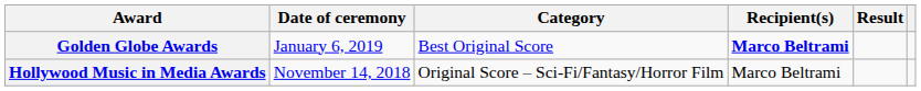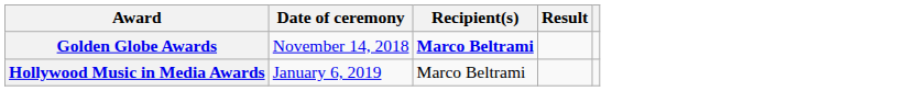- column: Category | Best Original Score | Original Score – Sci-Fi/Fantasy/Horror Film
Golden Globe Awards | Date of ceremony: January 6, 2019 -> November 14, 2018
Hollywood Music in Media Awards | Date of ceremony: November 14, 2018 -> January 6, 2019
